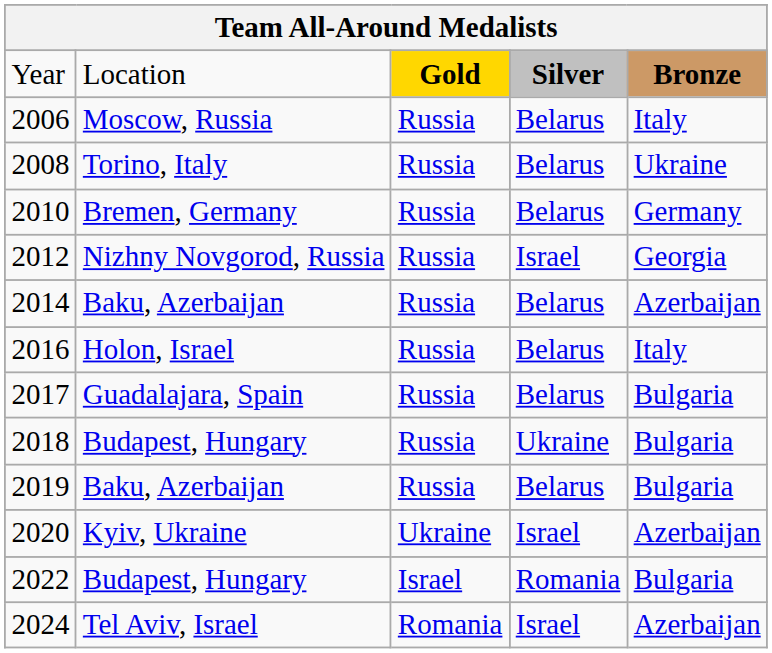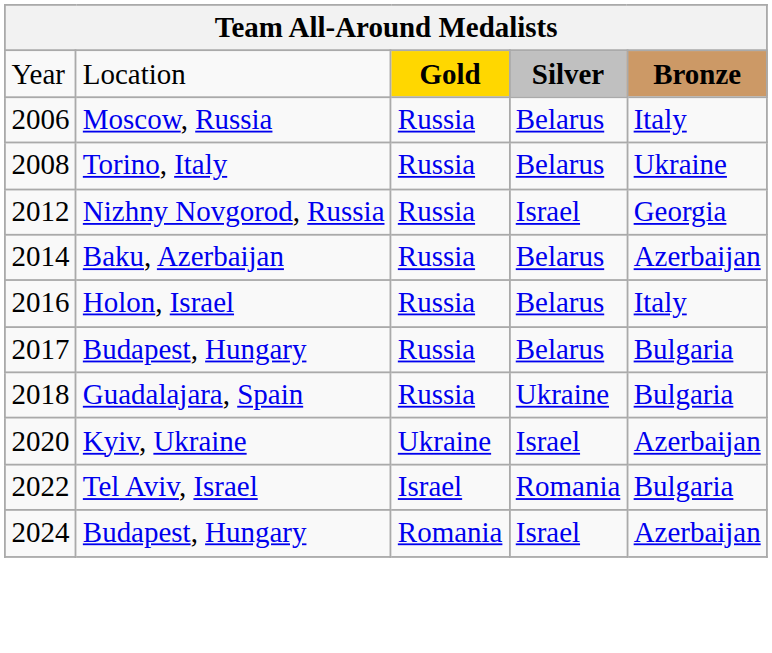- row: 2010 | Bremen, Germany | Russia | Belarus | Germany
2017 | column 2: Guadalajara, Spain -> Budapest, Hungary
2018 | column 2: Budapest, Hungary -> Guadalajara, Spain
- row: 2019 | Baku, Azerbaijan | Russia | Belarus | Bulgaria
2022 | column 2: Budapest, Hungary -> Tel Aviv, Israel
2024 | column 2: Tel Aviv, Israel -> Budapest, Hungary
